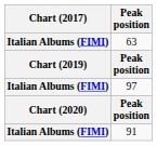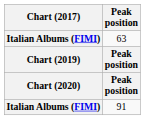- row: Italian Albums (FIMI) | 97
